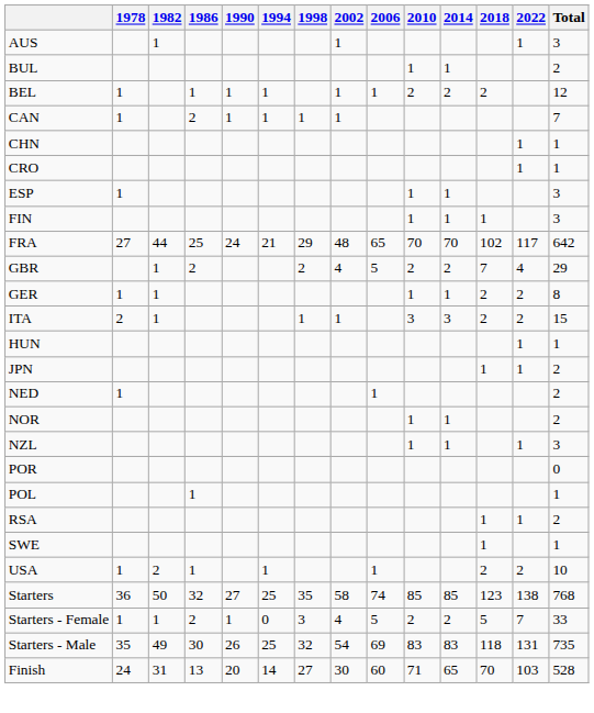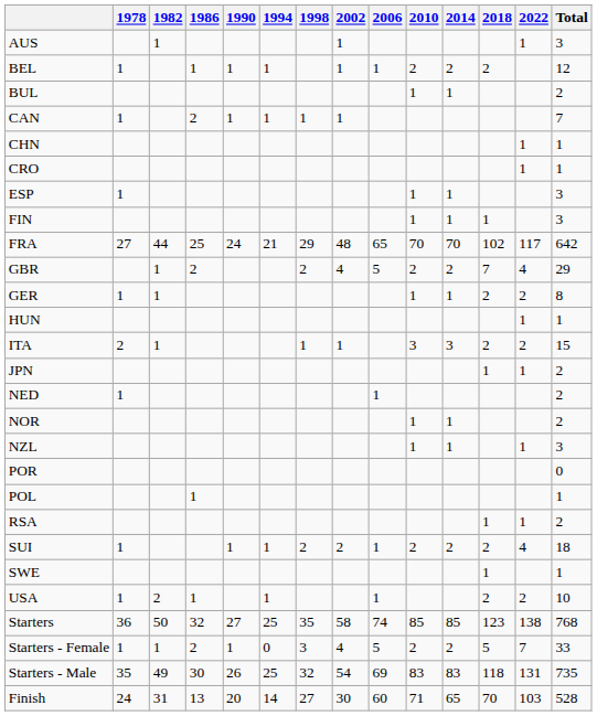rows swapped: BEL <-> BUL
rows swapped: HUN <-> ITA
+ row: SUI | 1 | 1 | 1 | 2 | 2 | 1 | 2 | 2 | 2 | 4 | 18
